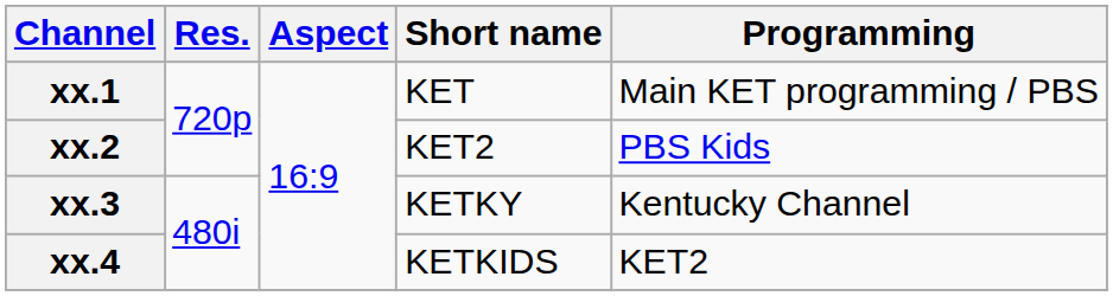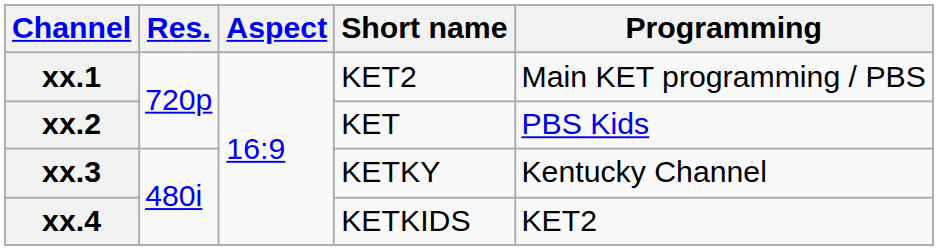xx.1 | Short name: KET -> KET2
xx.2 | Short name: KET2 -> KET
